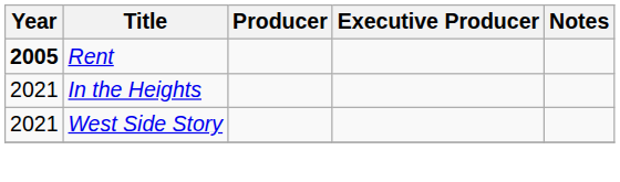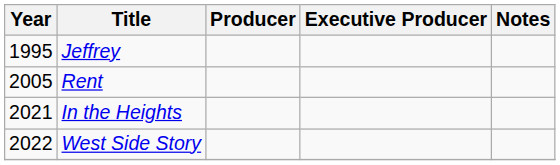+ row: 1995 | Jeffrey
Rent | Year: bold -> normal
West Side Story | Year: 2021 -> 2022
